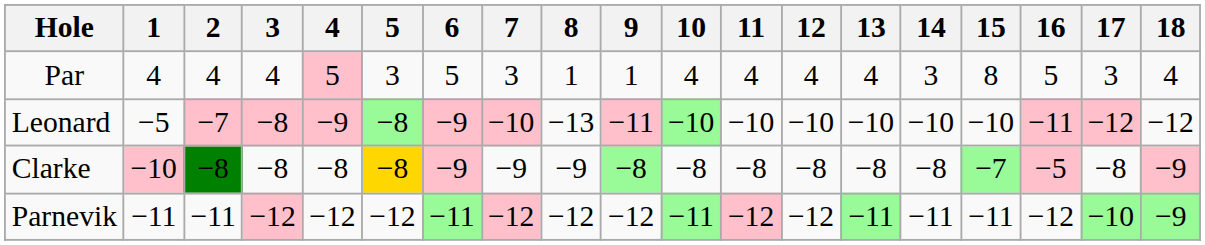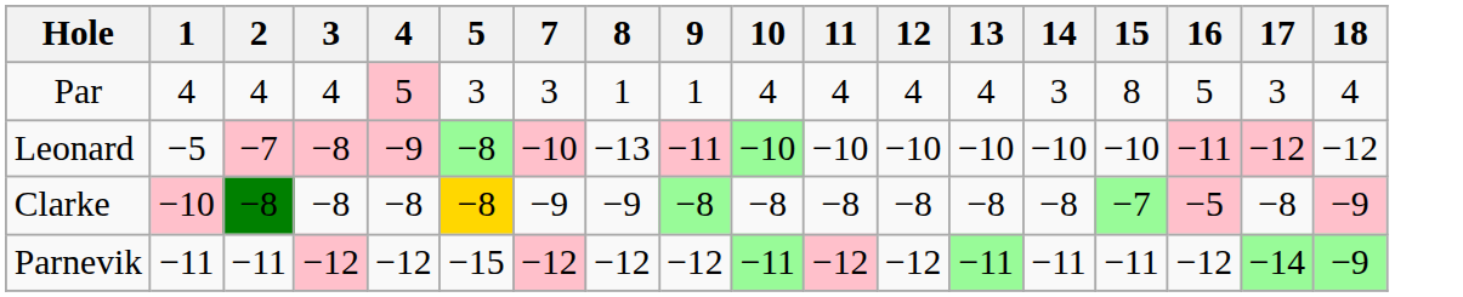- column: 6 | 5 | −9 | −9 | −11
Parnevik | 5: −12 -> −15
Parnevik | 17: −10 -> −14
